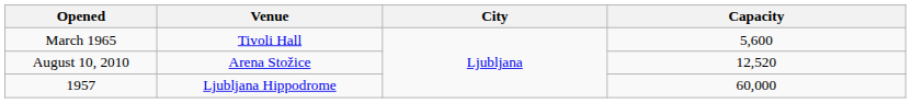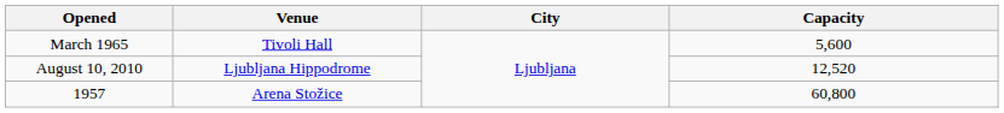August 10, 2010 | Venue: Arena Stožice -> Ljubljana Hippodrome
1957 | Venue: Ljubljana Hippodrome -> Arena Stožice
1957 | Capacity: 60,000 -> 60,800
